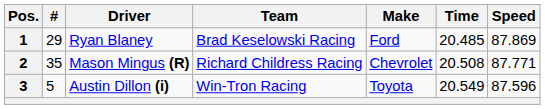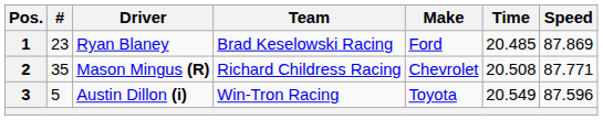Ryan Blaney | #: 29 -> 23
